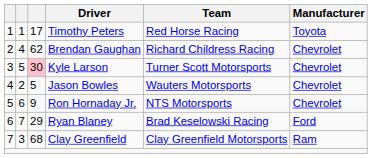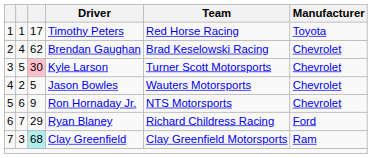Brendan Gaughan | Team: Richard Childress Racing -> Brad Keselowski Racing
Ryan Blaney | Team: Brad Keselowski Racing -> Richard Childress Racing
Clay Greenfield | column 3: no background -> paleturquoise background
